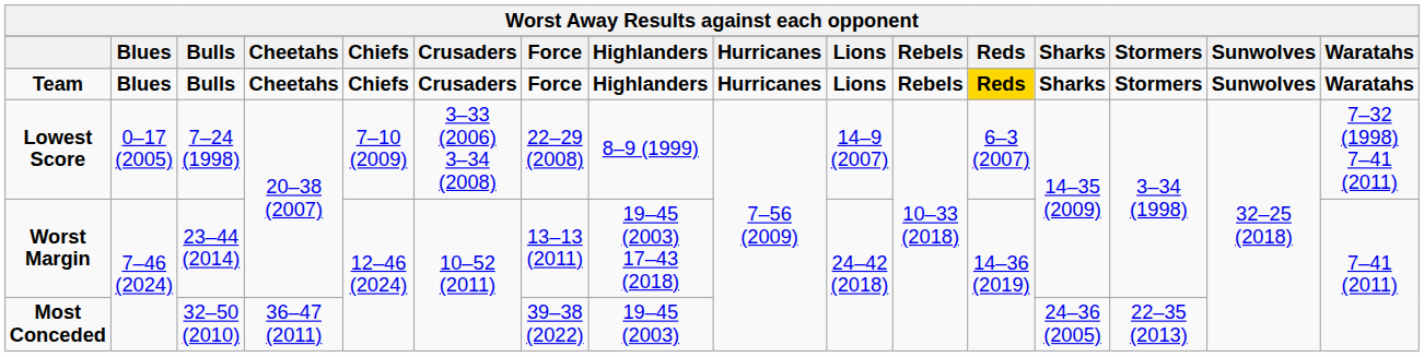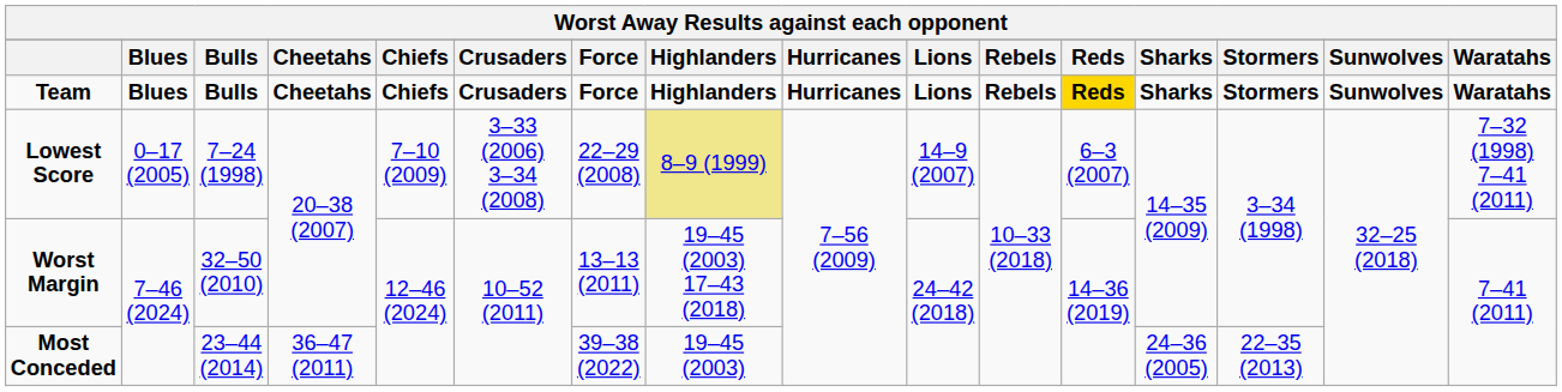Lowest Score | Highlanders: no background -> khaki background
Worst Margin | Bulls: 23–44 (2014) -> 32–50 (2010)
Most Conceded | Bulls: 32–50 (2010) -> 23–44 (2014)
